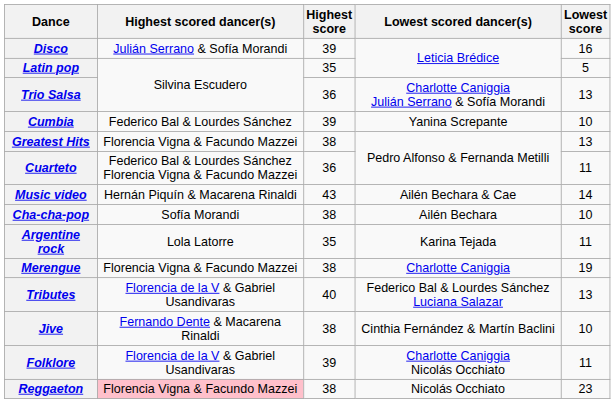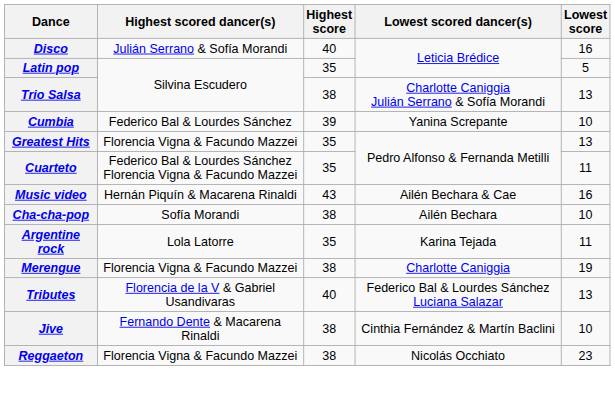Disco | Highest score: 39 -> 40
Trio Salsa | Highest score: 36 -> 38
Greatest Hits | Highest score: 38 -> 35
Cuarteto | Highest score: 36 -> 35
Music video | Lowest score: 14 -> 16
- row: Folklore | Florencia de la V & Gabriel Usandivaras | 39 | Charlotte Caniggia Nicolás Occhiato | 11
Reggaeton | Highest scored dancer(s): pink background -> no background
